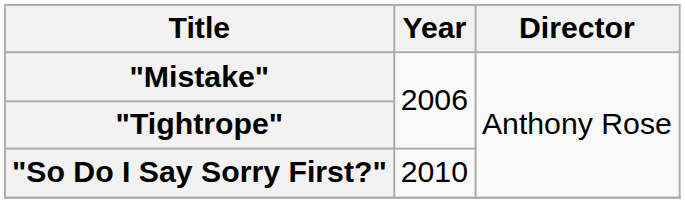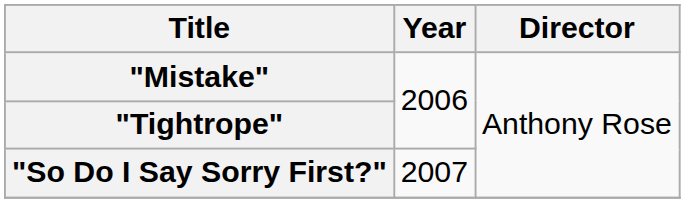"So Do I Say Sorry First?" | Year: 2010 -> 2007
